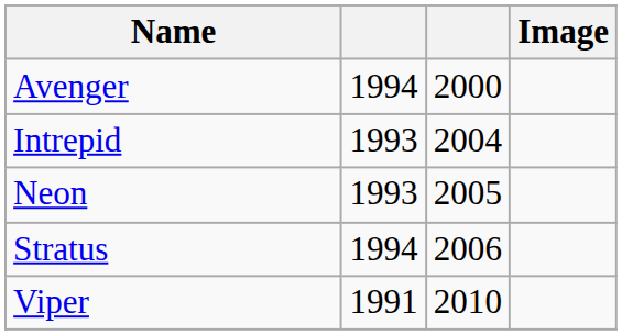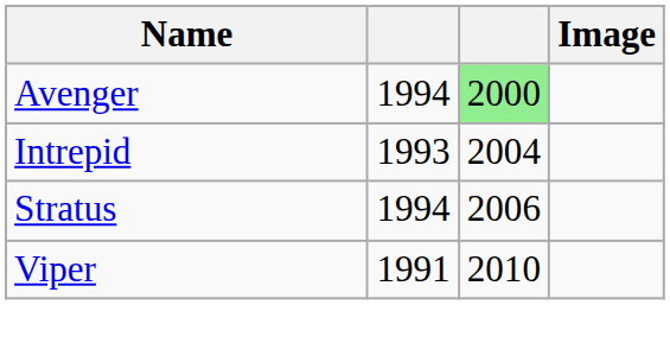Avenger | column 3: no background -> lightgreen background
- row: Neon | 1993 | 2005
